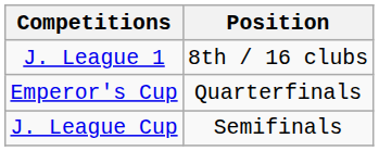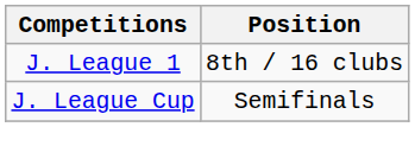- row: Emperor's Cup | Quarterfinals
